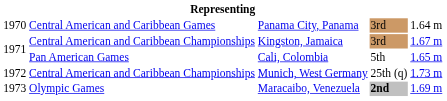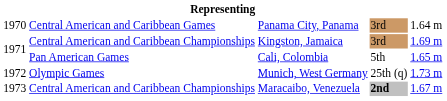Kingston, Jamaica | column 5: 1.67 m -> 1.69 m
Munich, West Germany | column 2: Central American and Caribbean Championships -> Olympic Games
Maracaibo, Venezuela | column 2: Olympic Games -> Central American and Caribbean Championships
Maracaibo, Venezuela | column 5: 1.69 m -> 1.67 m
